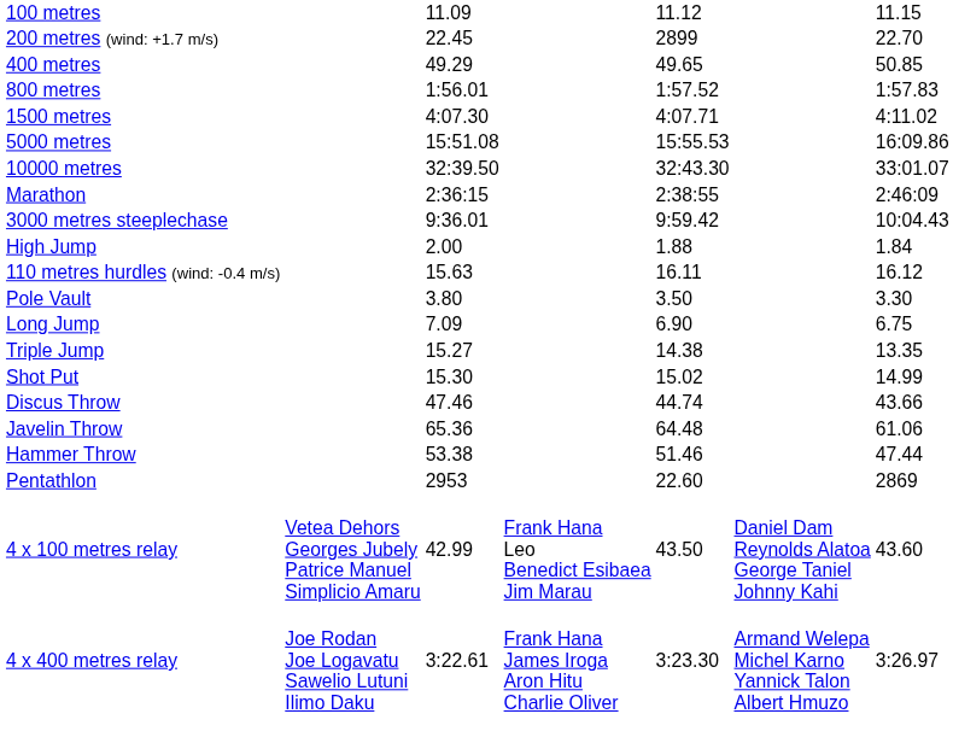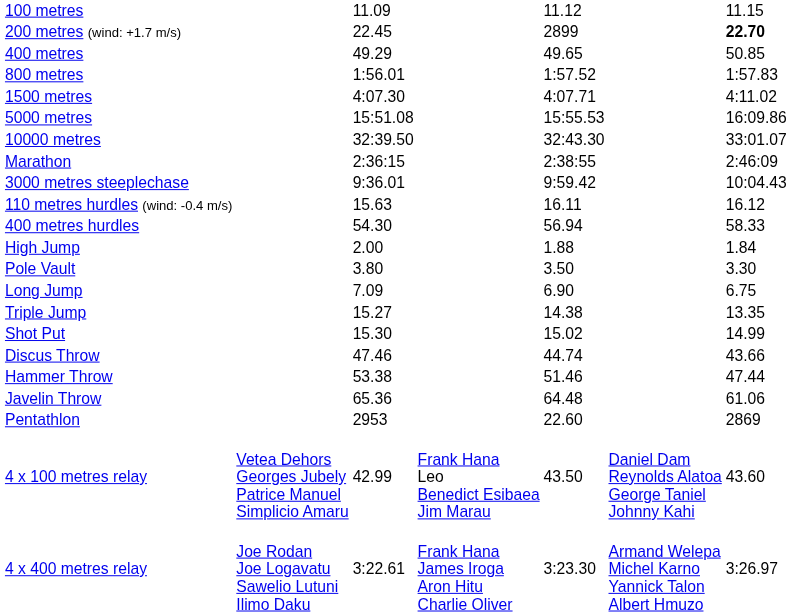200 metres (wind: +1.7 m/s) | column 7: normal -> bold
rows swapped: 110 metres hurdles (wind: -0.4 m/s) <-> High Jump
+ row: 400 metres hurdles | 54.30 | 56.94 | 58.33
rows swapped: Hammer Throw <-> Javelin Throw
